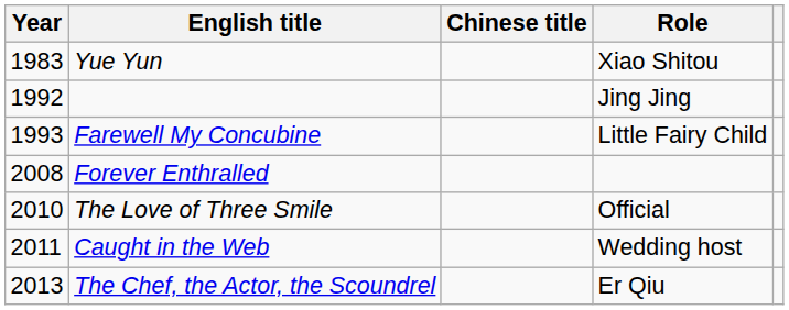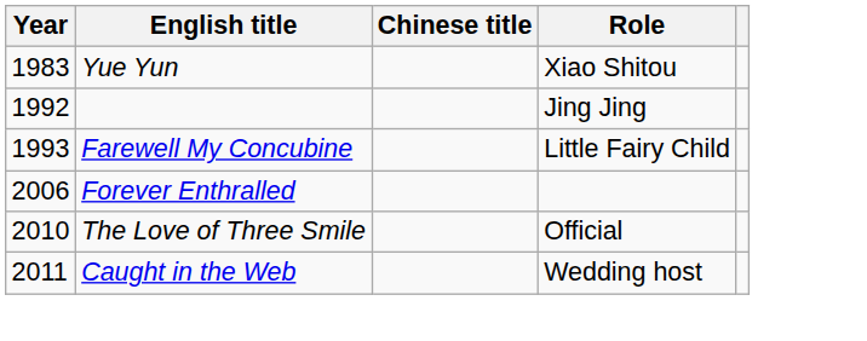Forever Enthralled | Year: 2008 -> 2006
- row: 2013 | The Chef, the Actor, the Scoundrel | Er Qiu
